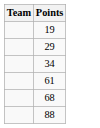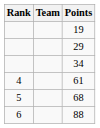+ column: Rank | 4 | 5 | 6
